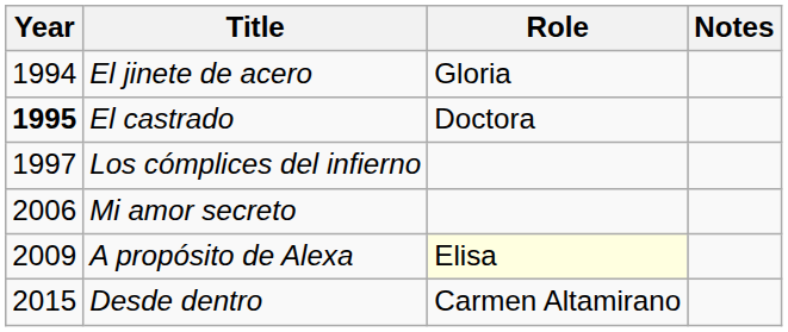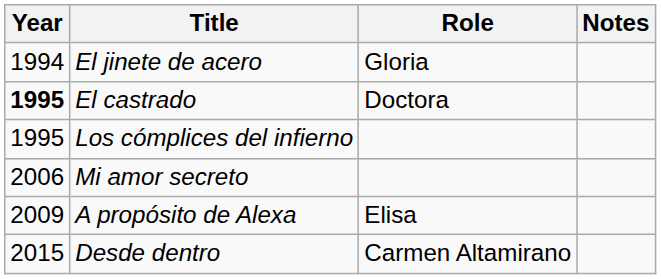Los cómplices del infierno | Year: 1997 -> 1995
A propósito de Alexa | Role: lightyellow background -> no background
